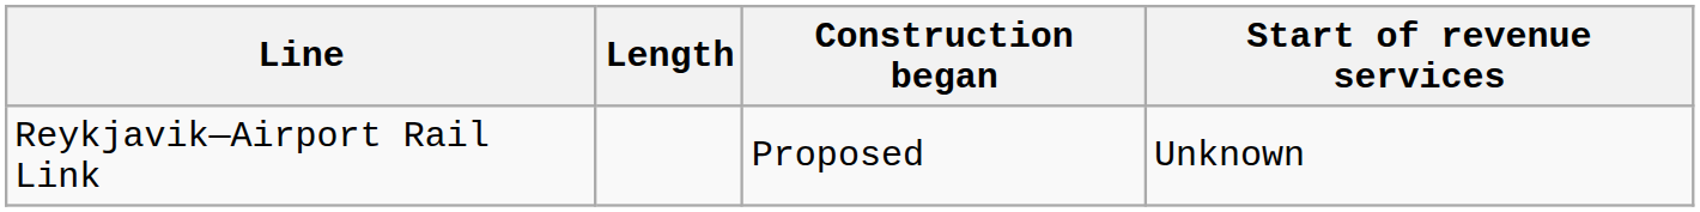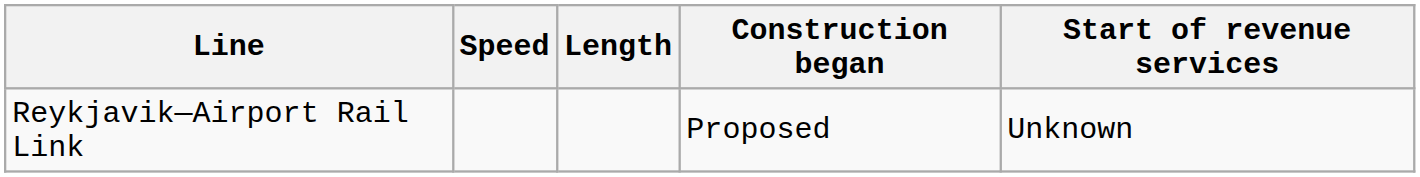+ column: Speed
